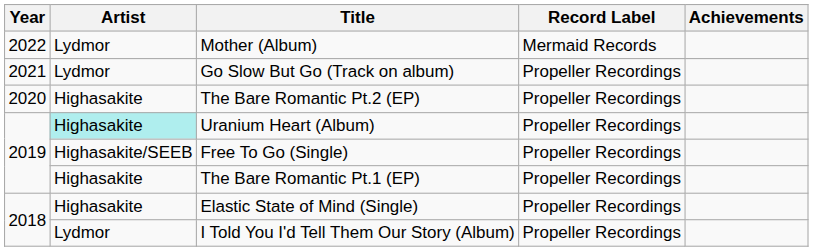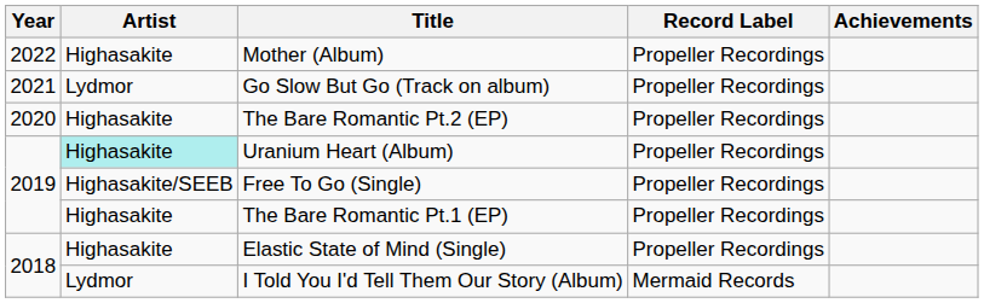Mother (Album) | Artist: Lydmor -> Highasakite
Mother (Album) | Record Label: Mermaid Records -> Propeller Recordings
I Told You I'd Tell Them Our Story (Album) | Record Label: Propeller Recordings -> Mermaid Records
